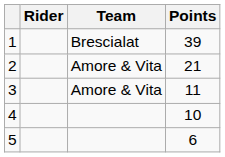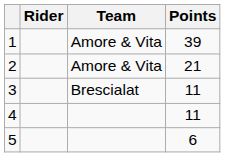1 | Team: Brescialat -> Amore & Vita
3 | Team: Amore & Vita -> Brescialat
4 | Points: 10 -> 11
